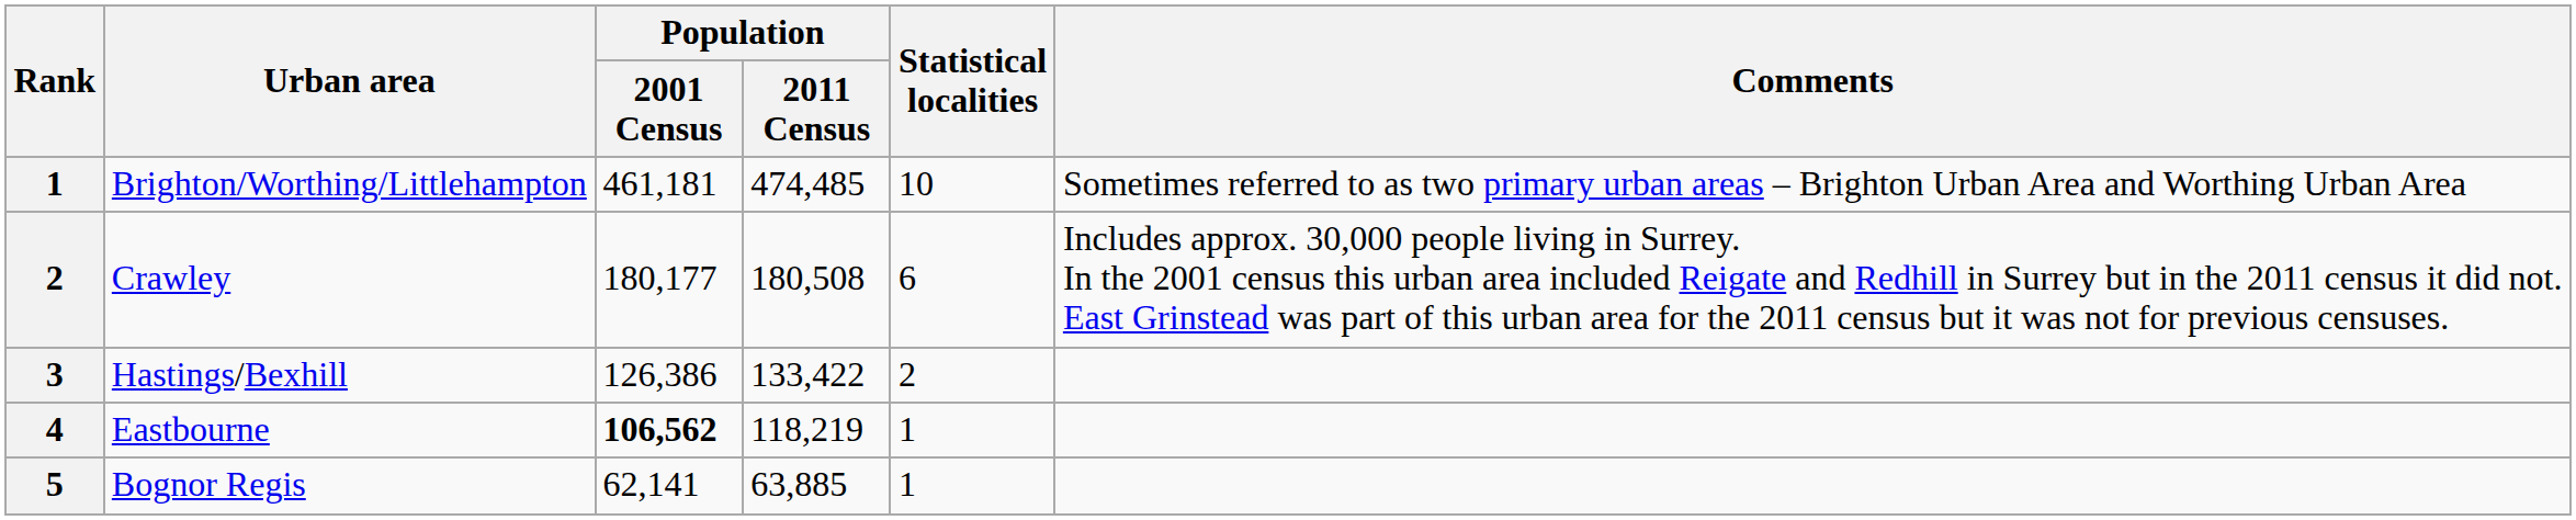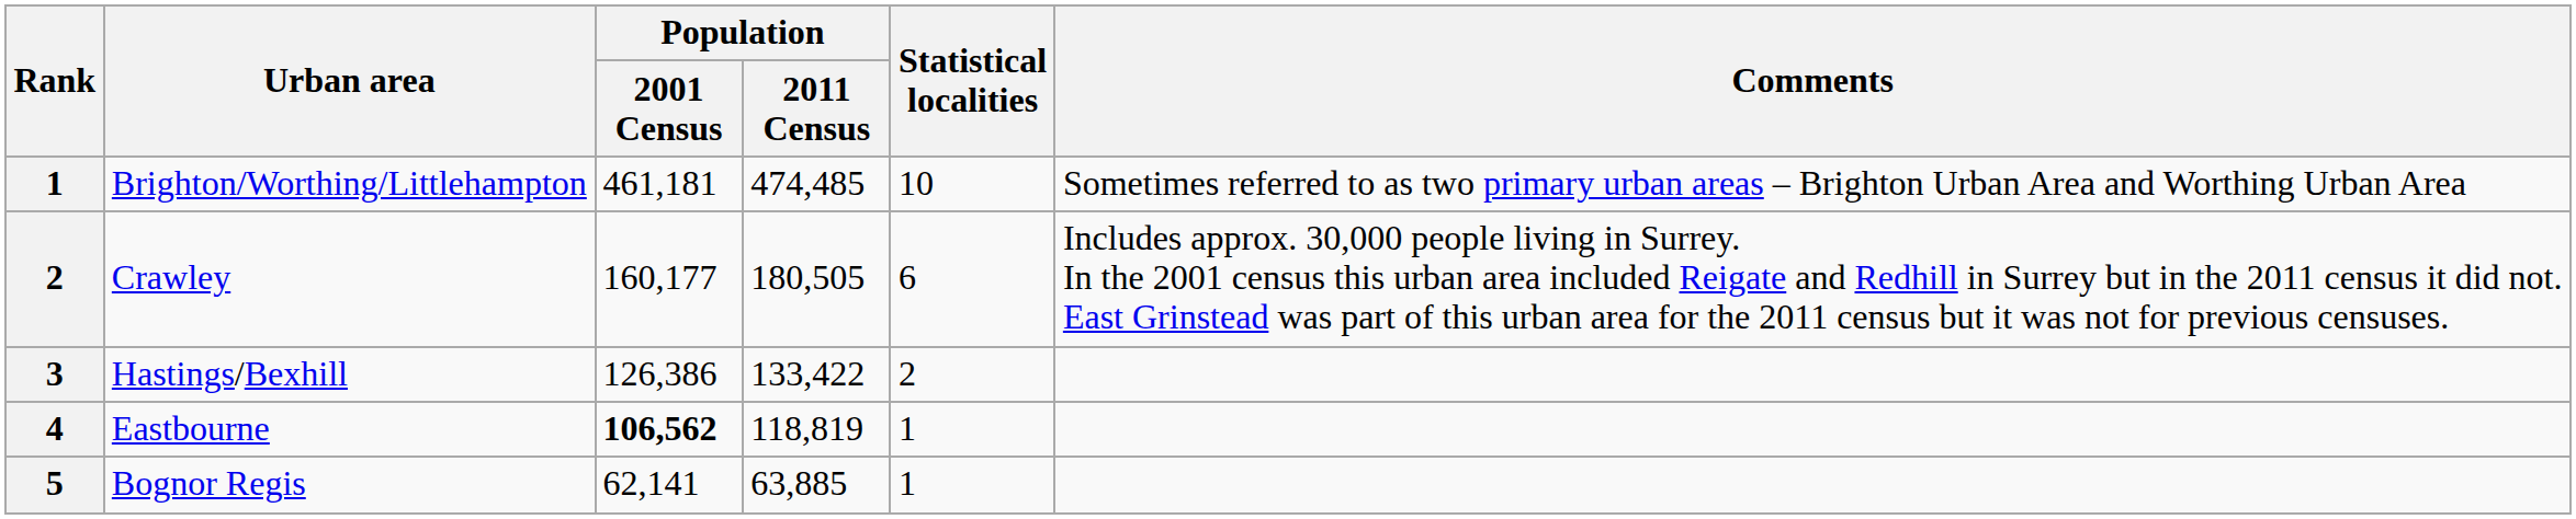Crawley | Population / 2001 Census: 180,177 -> 160,177
Crawley | Population / 2011 Census: 180,508 -> 180,505
Eastbourne | Population / 2011 Census: 118,219 -> 118,819
